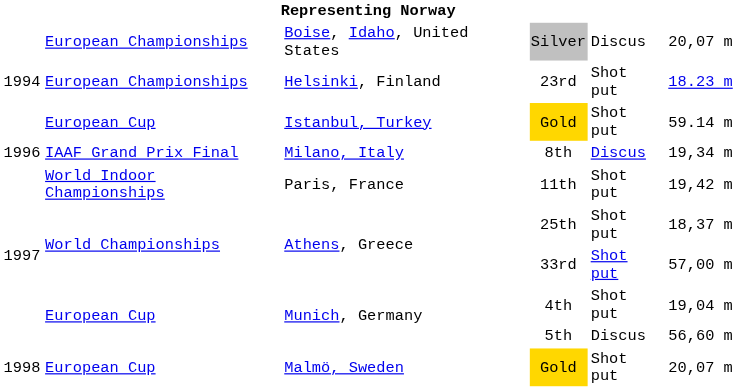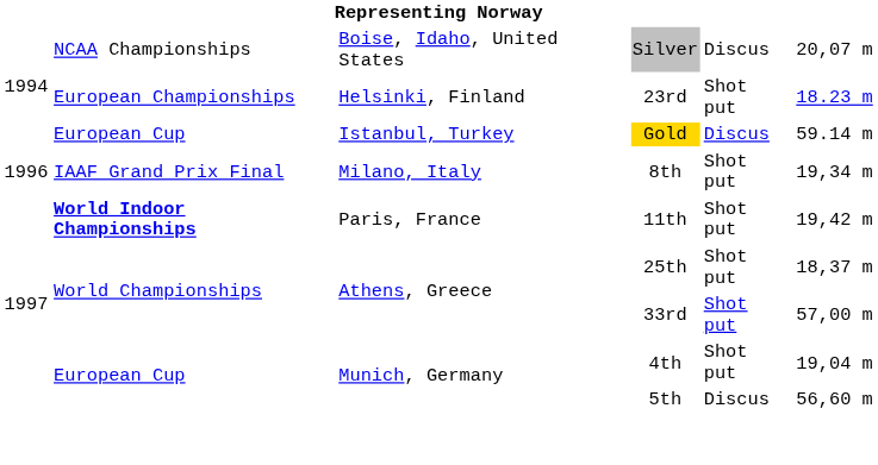Silver | column 2: European Championships -> NCAA Championships
Istanbul, Turkey / Gold | column 5: Shot put -> Discus
8th | column 5: Discus -> Shot put
11th | column 2: normal -> bold
- row: 1998 | European Cup | Malmö, Sweden | Gold | Shot put | 20,07 m
